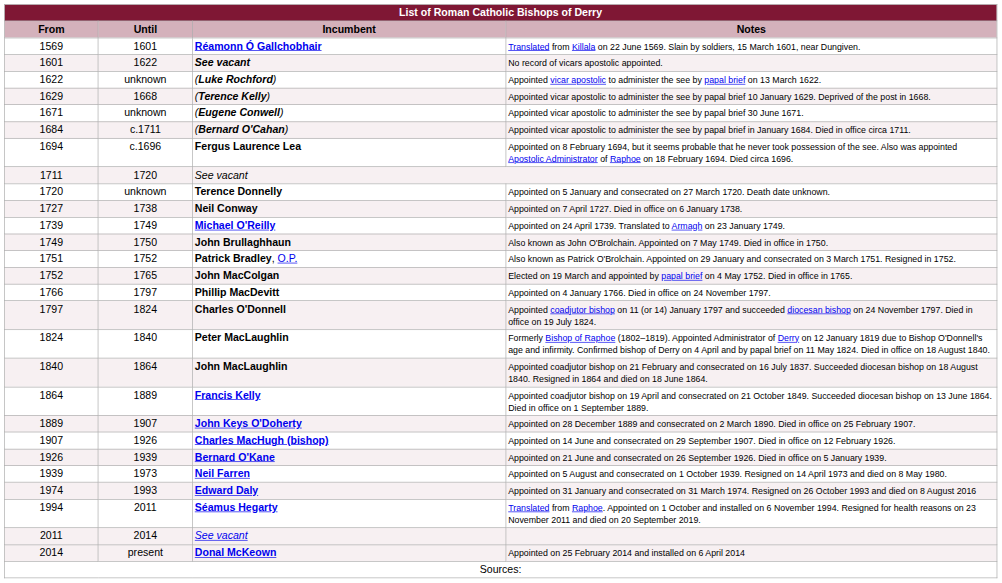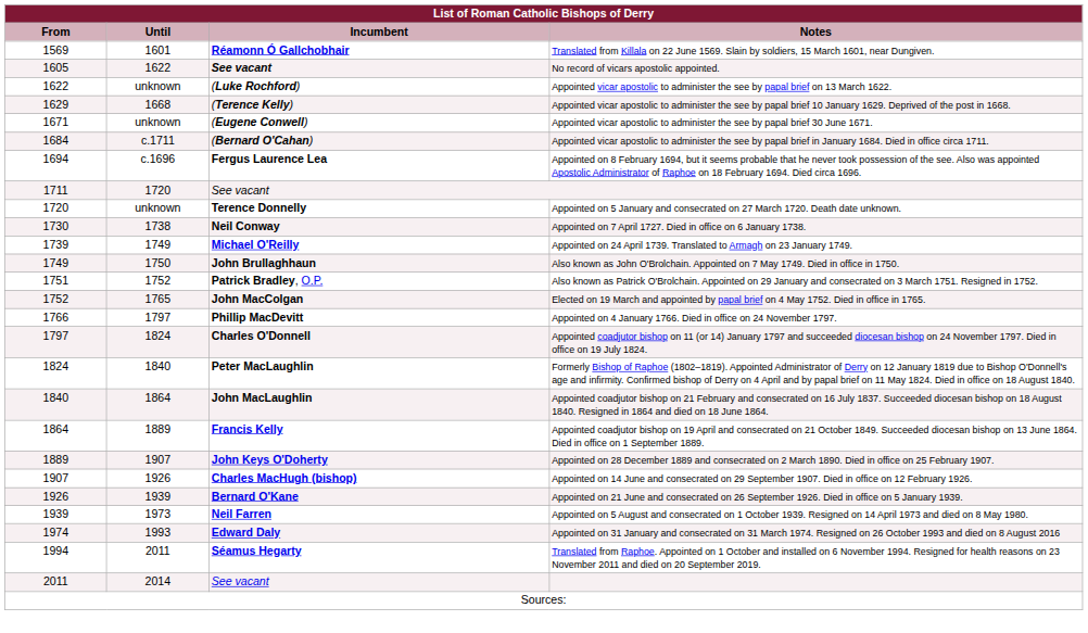No record of vicars apostolic appointed. | From: 1601 -> 1605
Appointed on 7 April 1727. Died in office on 6 January 1738. | From: 1727 -> 1730
- row: 2014 | present | Donal McKeown | Appointed on 25 February 2014 and installed on 6 April 2014
